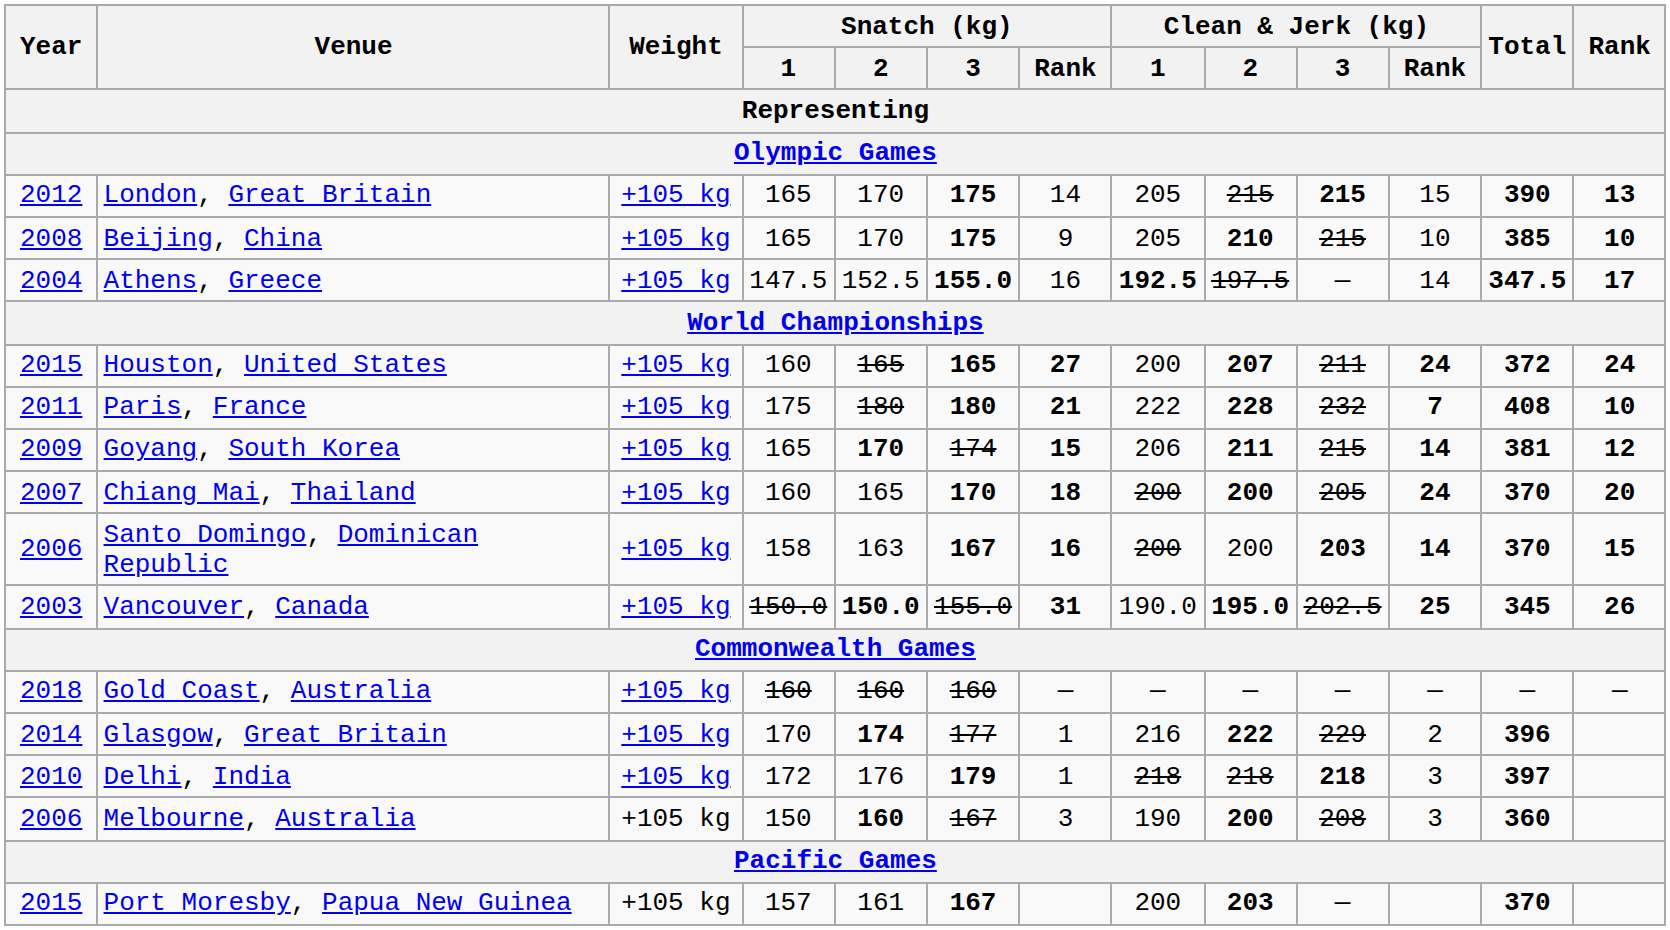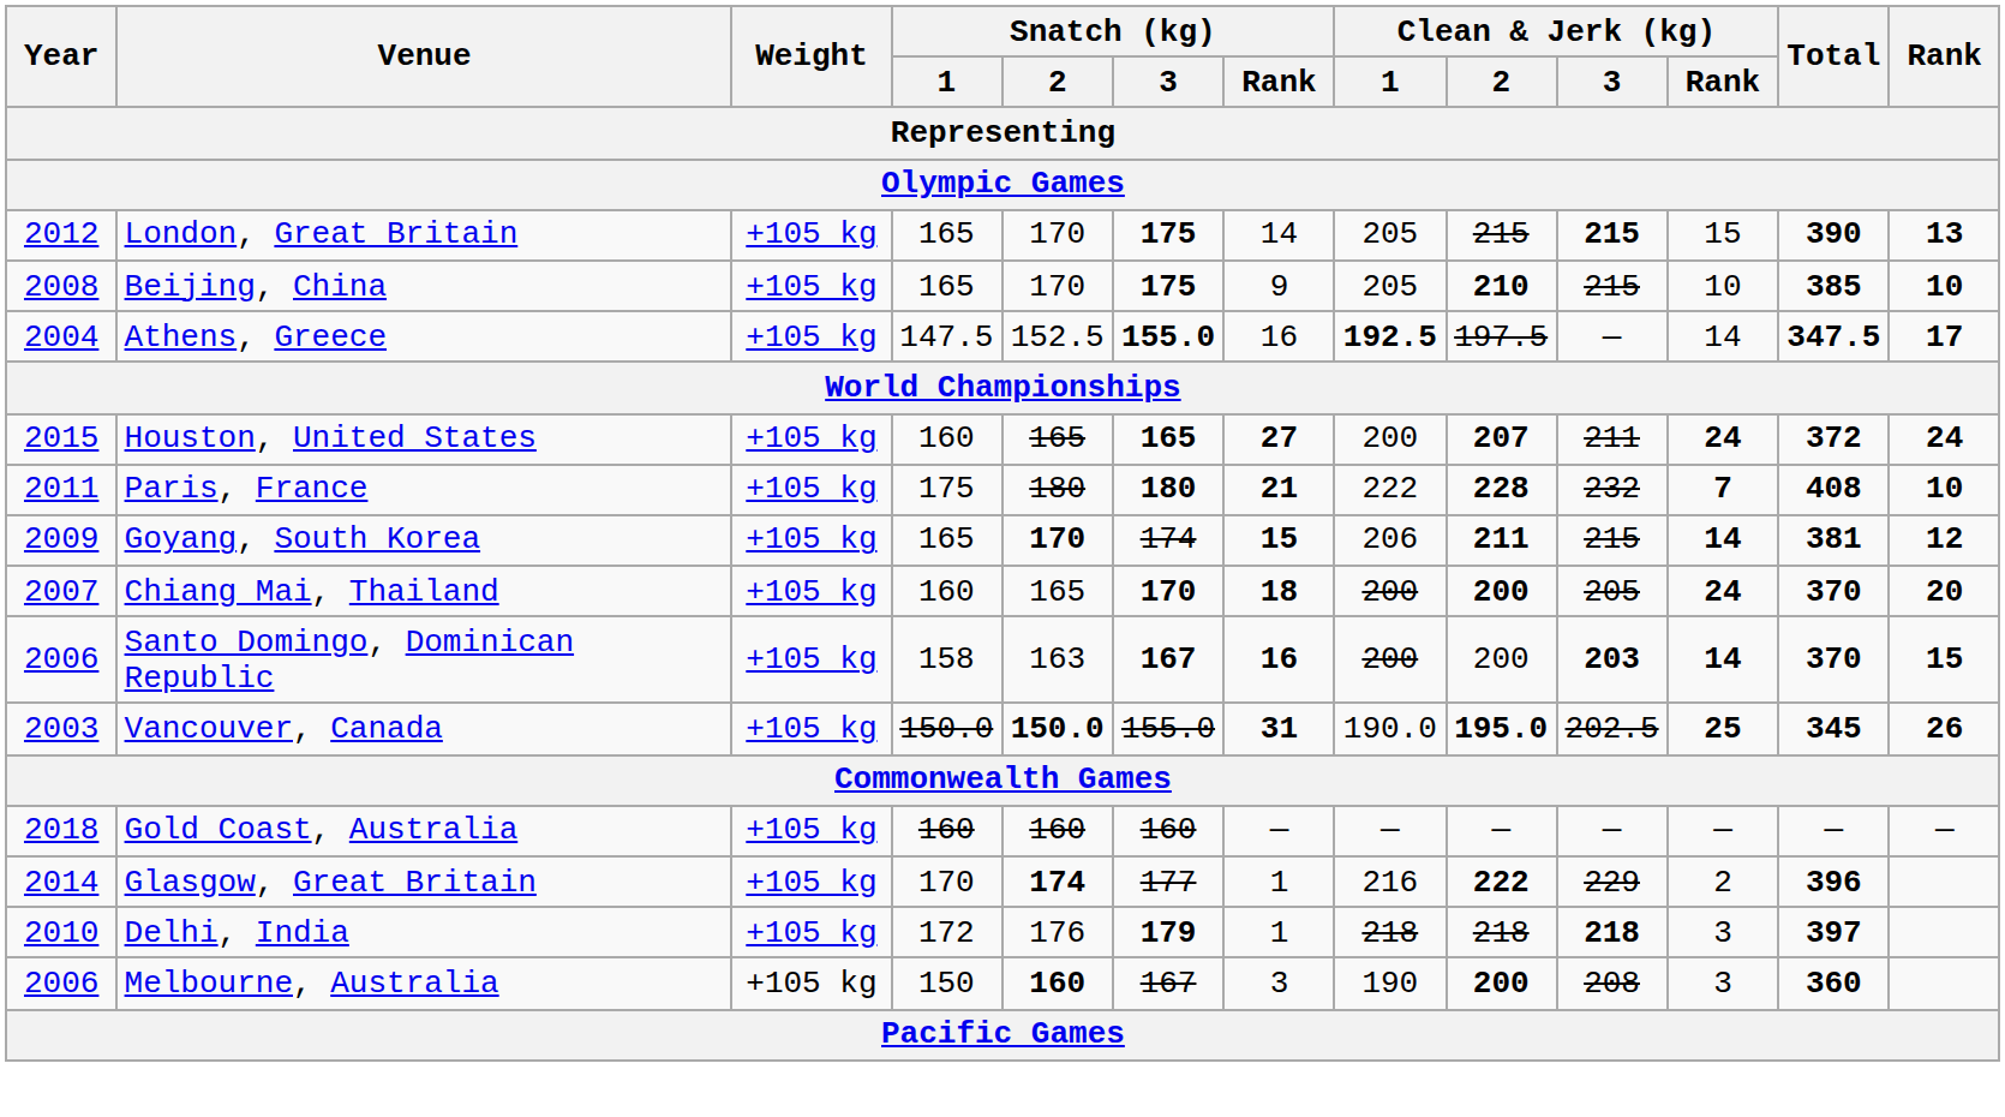- row: 2015 | Port Moresby, Papua New Guinea | +105 kg | 157 | 161 | 167 | 200 | 203 | — | 370
